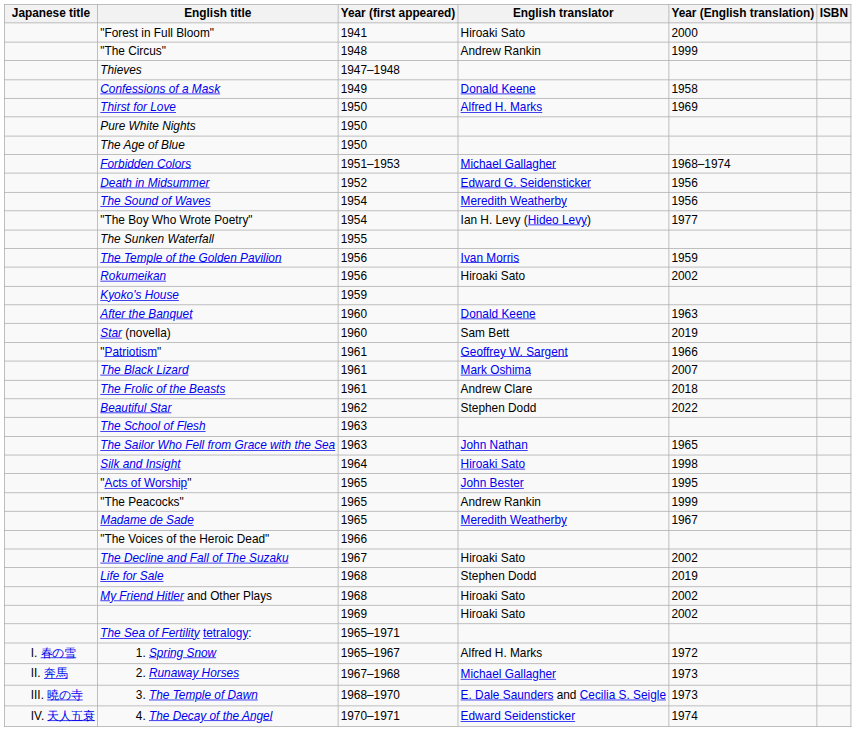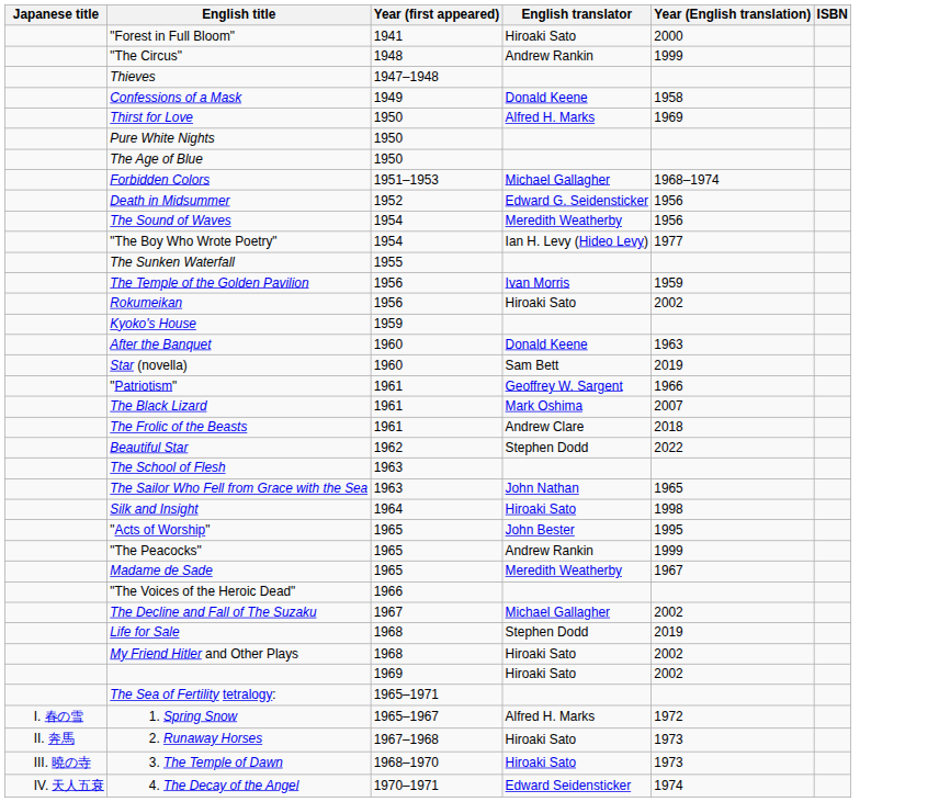The Decline and Fall of The Suzaku | English translator: Hiroaki Sato -> Michael Gallagher
2. Runaway Horses | English translator: Michael Gallagher -> Hiroaki Sato
3. The Temple of Dawn | English translator: E. Dale Saunders and Cecilia S. Seigle -> Hiroaki Sato
